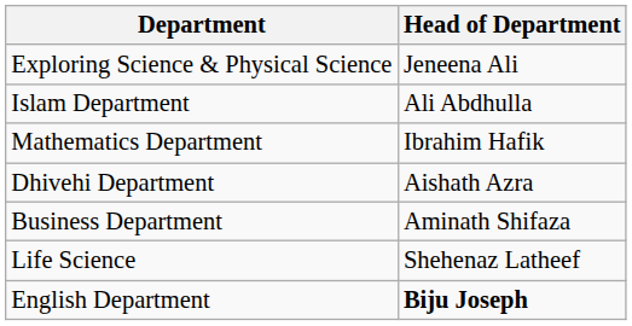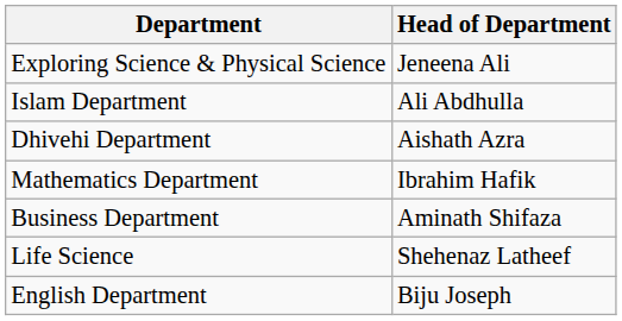rows swapped: Dhivehi Department <-> Mathematics Department
English Department | Head of Department: bold -> normal
